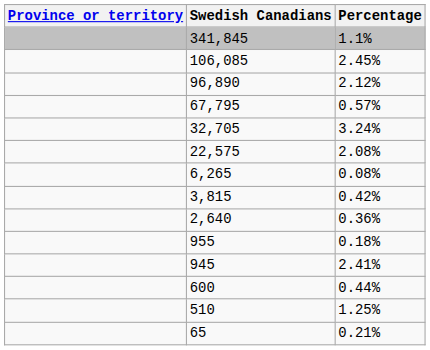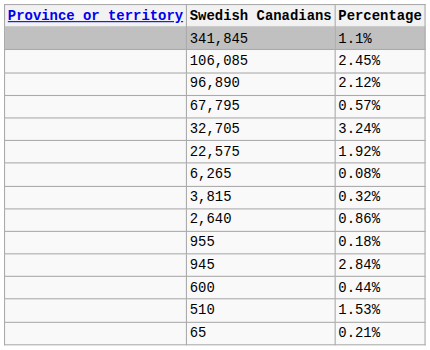22,575 | Percentage: 2.08% -> 1.92%
3,815 | Percentage: 0.42% -> 0.32%
2,640 | Percentage: 0.36% -> 0.86%
945 | Percentage: 2.41% -> 2.84%
510 | Percentage: 1.25% -> 1.53%
